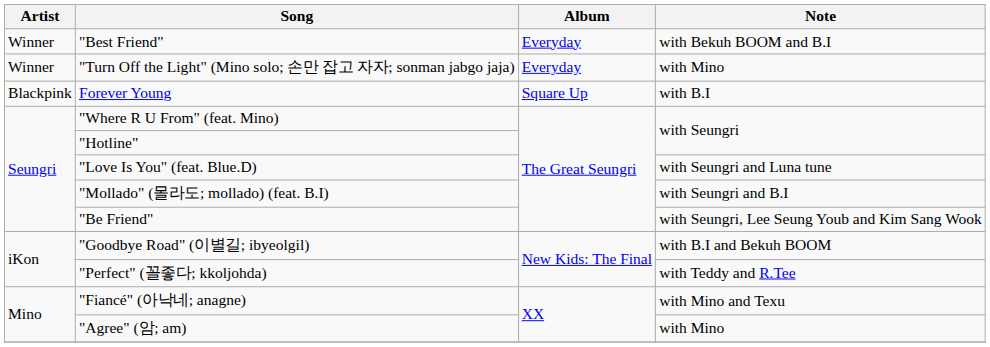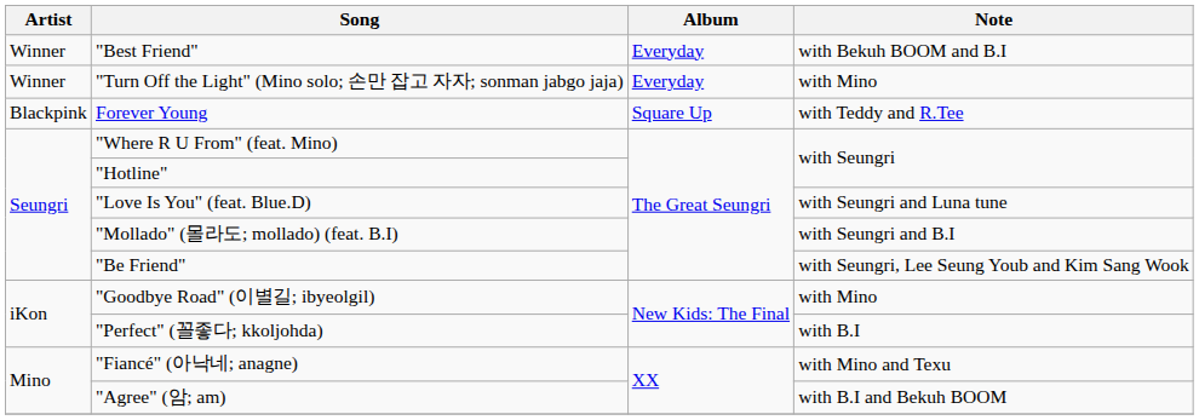Forever Young | Note: with B.I -> with Teddy and R.Tee
"Goodbye Road" (이별길; ibyeolgil) | Note: with B.I and Bekuh BOOM -> with Mino
"Perfect" (꼴좋다; kkoljohda) | Note: with Teddy and R.Tee -> with B.I
"Agree" (암; am) | Note: with Mino -> with B.I and Bekuh BOOM
